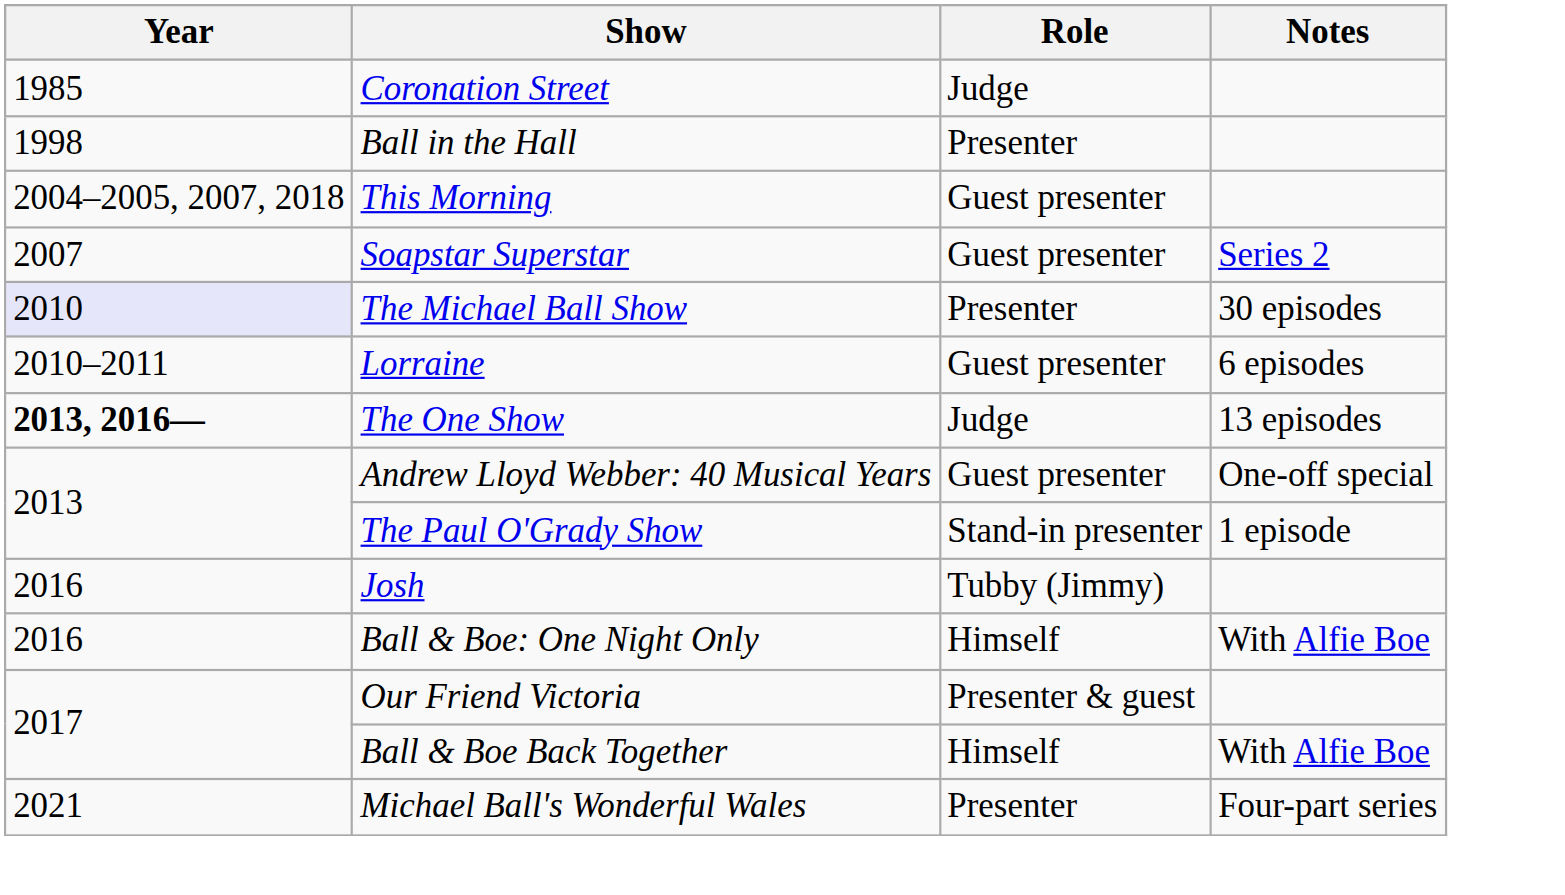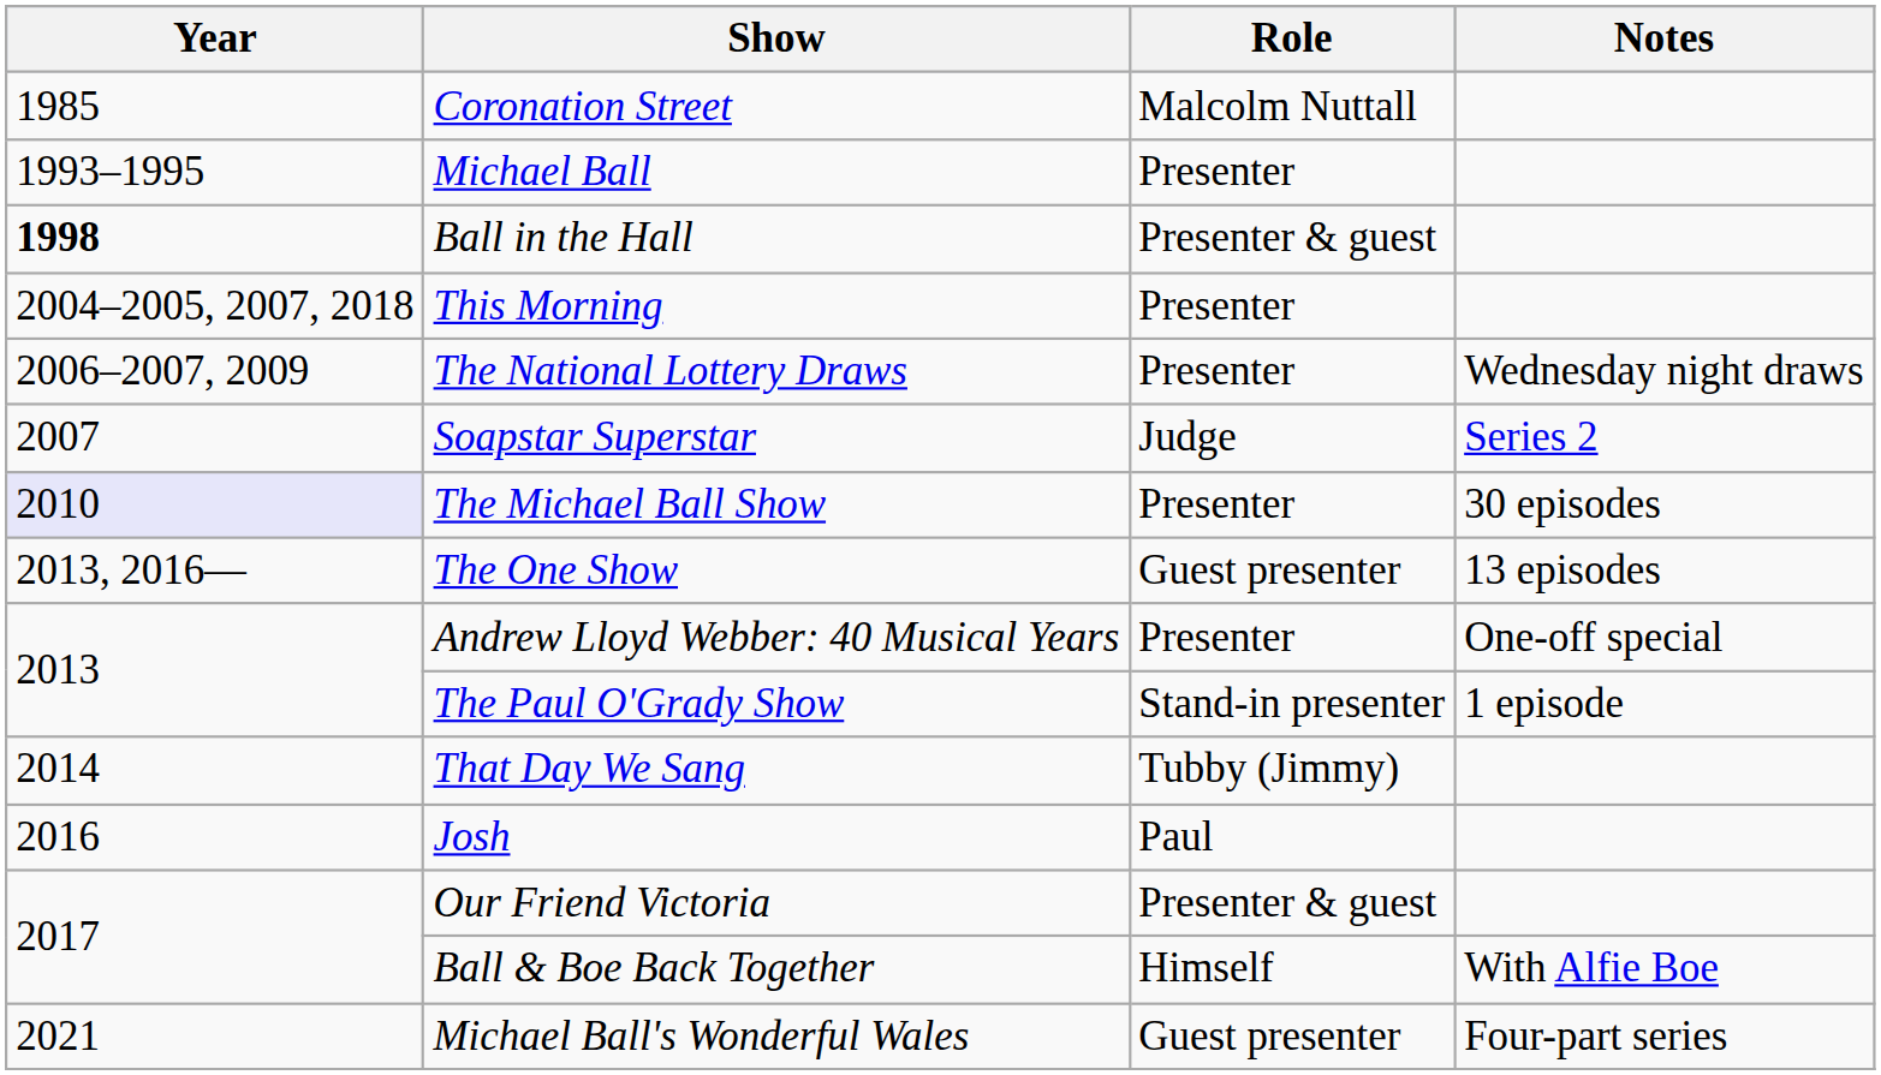Coronation Street | Role: Judge -> Malcolm Nuttall
+ row: 1993–1995 | Michael Ball | Presenter
Ball in the Hall | Year: normal -> bold
Ball in the Hall | Role: Presenter -> Presenter & guest
This Morning | Role: Guest presenter -> Presenter
+ row: 2006–2007, 2009 | The National Lottery Draws | Presenter | Wednesday night draws
Soapstar Superstar | Role: Guest presenter -> Judge
- row: 2010–2011 | Lorraine | Guest presenter | 6 episodes
The One Show | Year: bold -> normal
The One Show | Role: Judge -> Guest presenter
Andrew Lloyd Webber: 40 Musical Years | Role: Guest presenter -> Presenter
+ row: 2014 | That Day We Sang | Tubby (Jimmy)
Josh | Role: Tubby (Jimmy) -> Paul
- row: 2016 | Ball & Boe: One Night Only | Himself | With Alfie Boe
Michael Ball's Wonderful Wales | Role: Presenter -> Guest presenter
